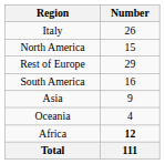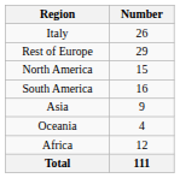rows swapped: Rest of Europe <-> North America
Africa | Number: bold -> normal
